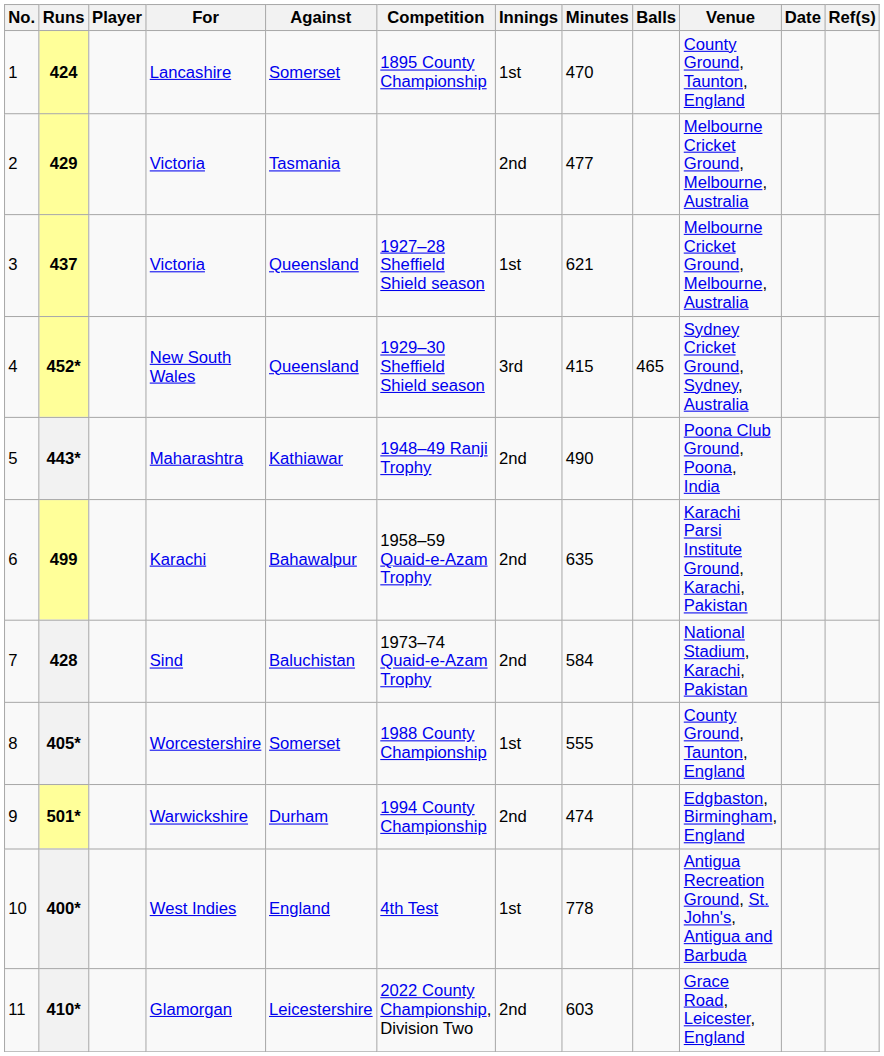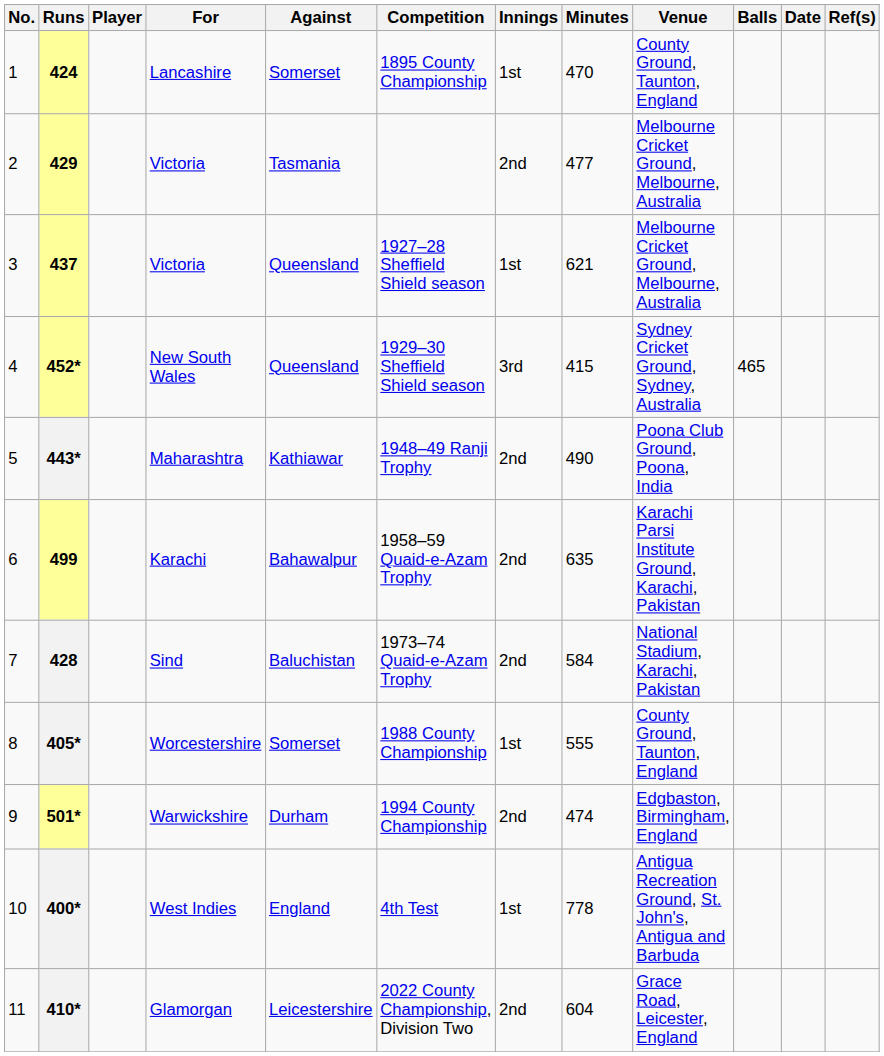columns swapped: Balls <-> Venue
410* | Minutes: 603 -> 604
